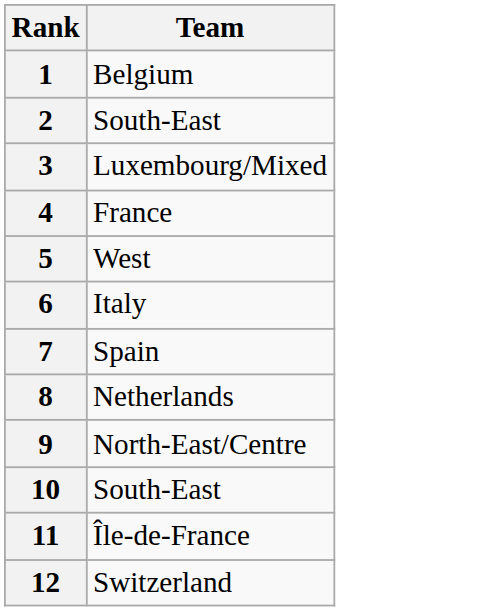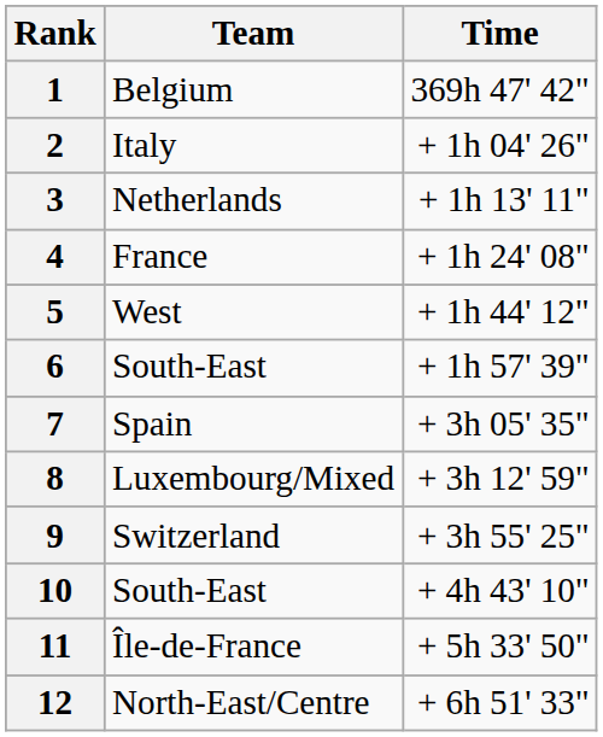+ column: Time | 369h 47' 42" | + 1h 04' 26" | + 1h 13' 11" | + 1h 24' 08" | + 1h 44' 12" | + 1h 57' 39" | + 3h 05' 35" | + 3h 12' 59" | + 3h 55' 25" | + 4h 43' 10" | + 5h 33' 50" | + 6h 51' 33"
2 | Team: South-East -> Italy
3 | Team: Luxembourg/Mixed -> Netherlands
6 | Team: Italy -> South-East
8 | Team: Netherlands -> Luxembourg/Mixed
9 | Team: North-East/Centre -> Switzerland
12 | Team: Switzerland -> North-East/Centre
